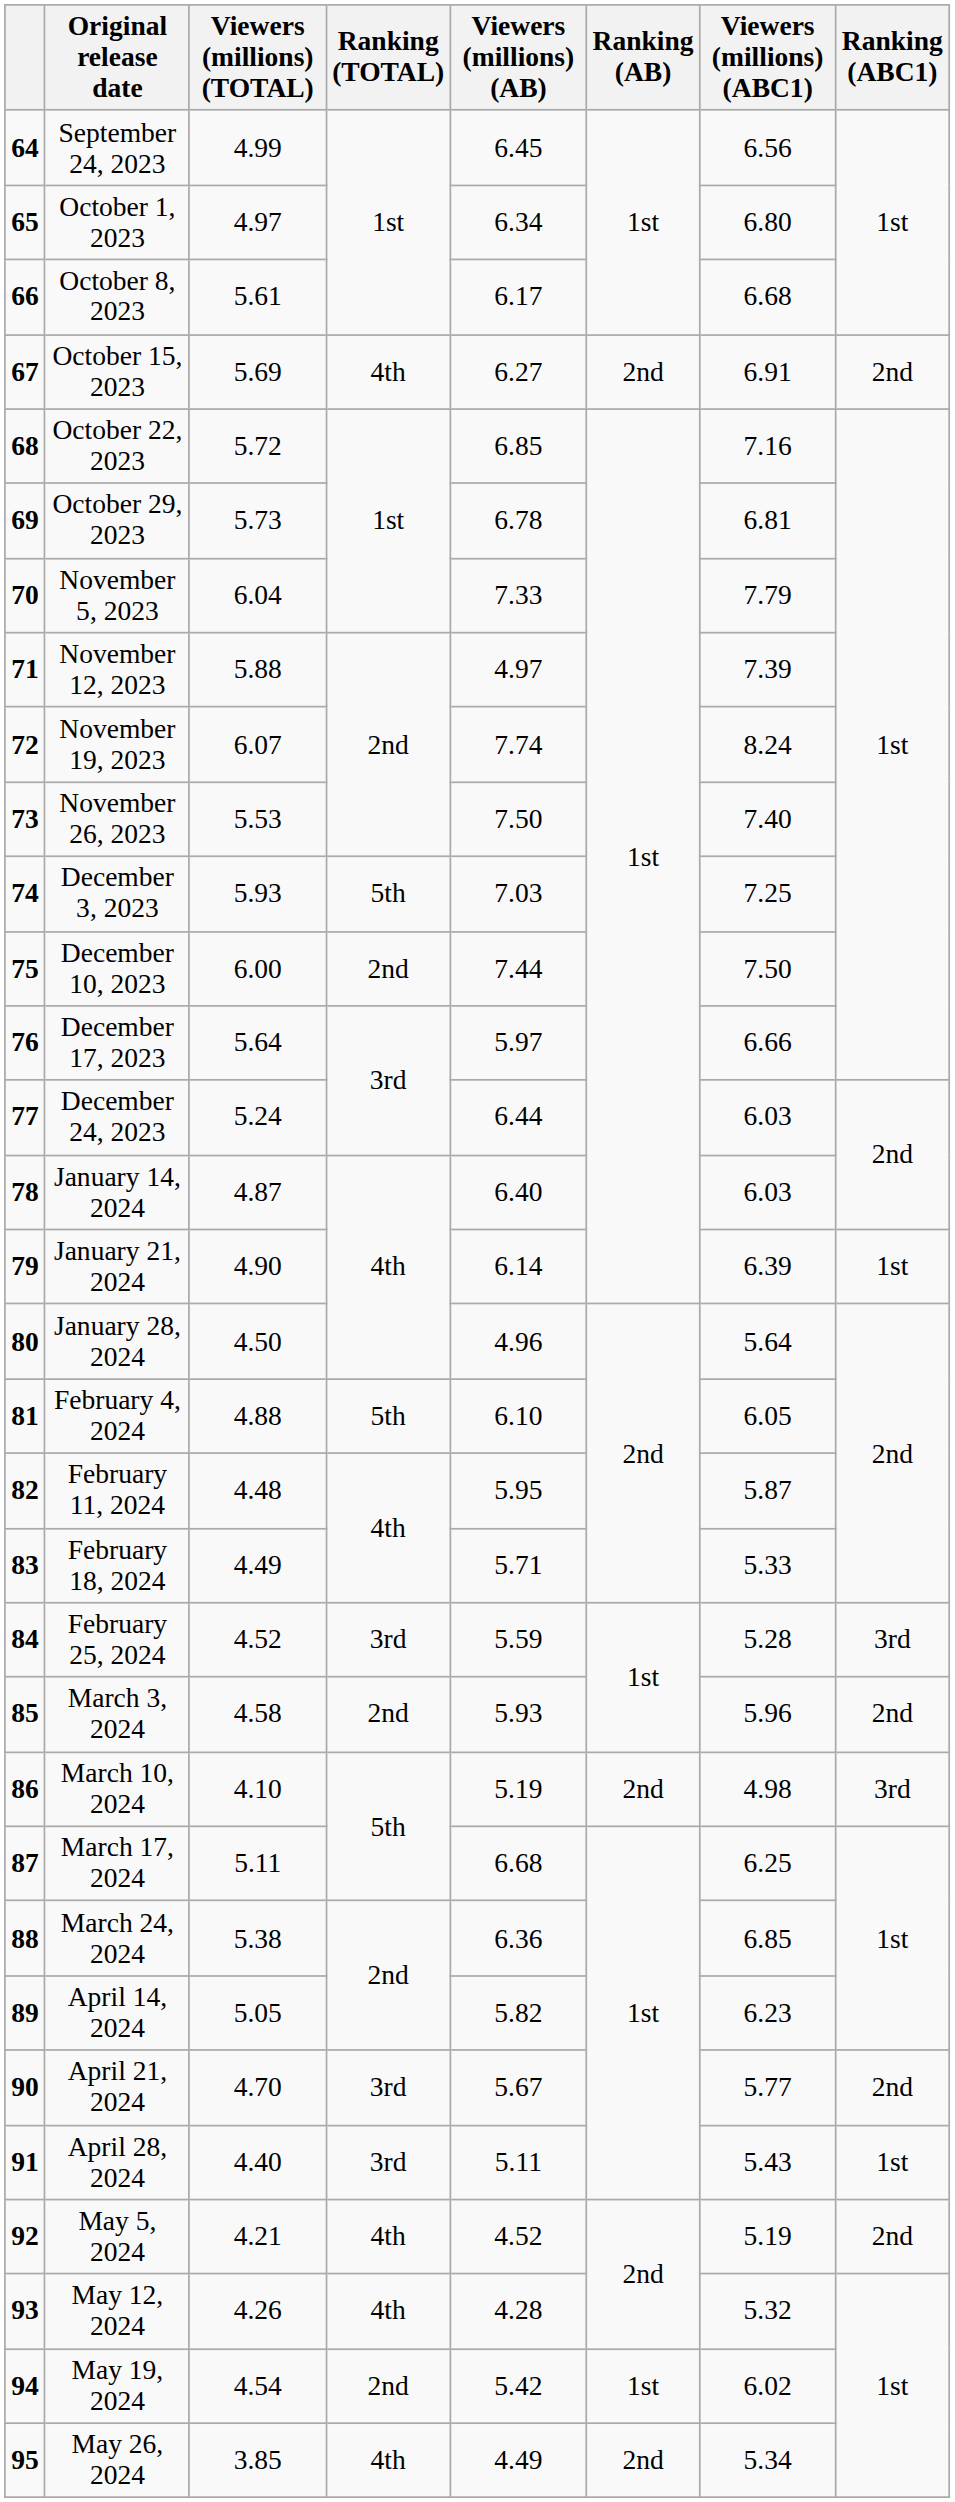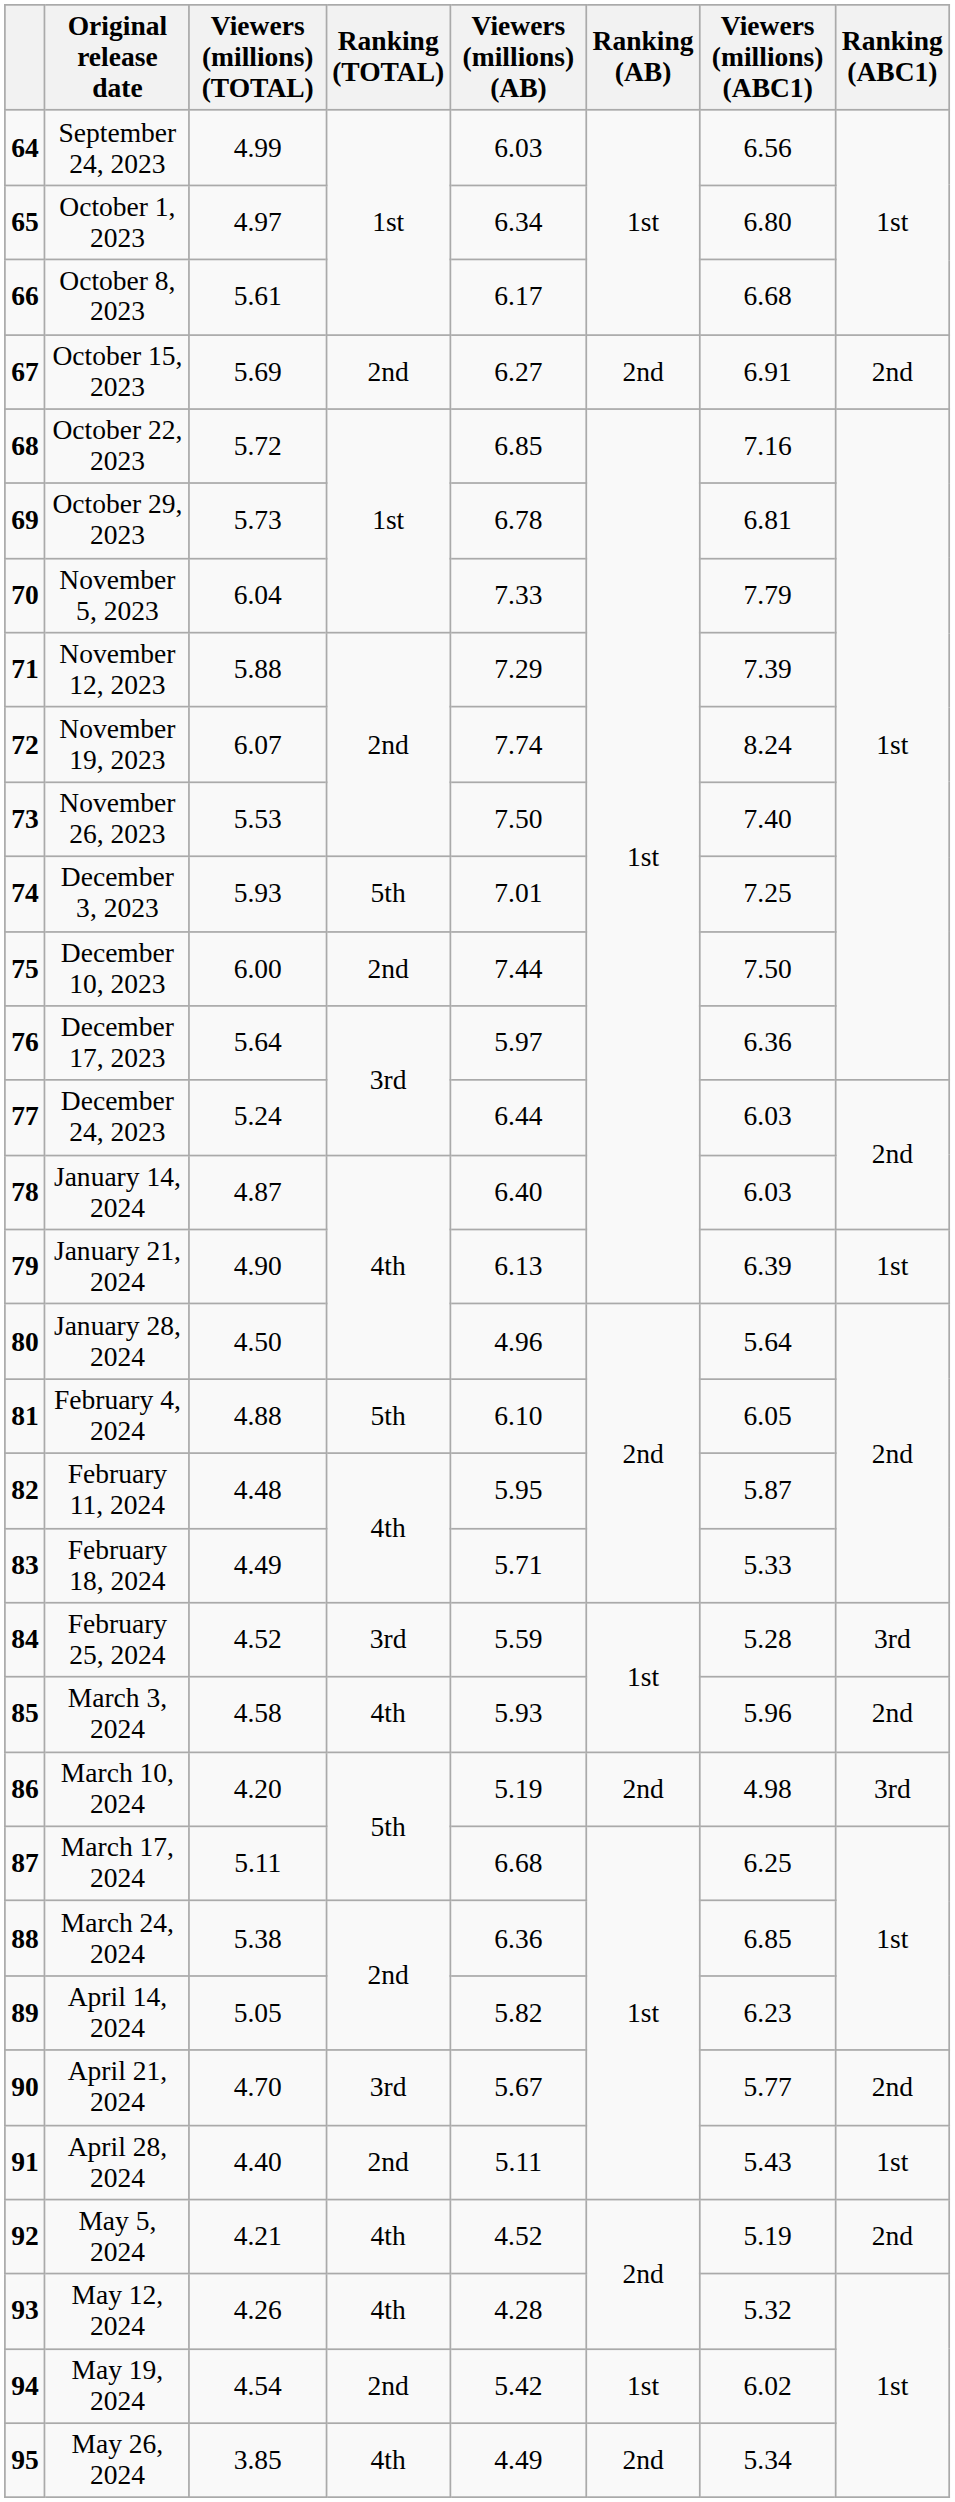September 24, 2023 | Viewers (millions) (AB): 6.45 -> 6.03
October 15, 2023 | Ranking (TOTAL): 4th -> 2nd
November 12, 2023 | Viewers (millions) (AB): 4.97 -> 7.29
December 3, 2023 | Viewers (millions) (AB): 7.03 -> 7.01
December 17, 2023 | Viewers (millions) (ABC1): 6.66 -> 6.36
January 21, 2024 | Viewers (millions) (AB): 6.14 -> 6.13
March 3, 2024 | Ranking (TOTAL): 2nd -> 4th
March 10, 2024 | Viewers (millions) (TOTAL): 4.10 -> 4.20
April 28, 2024 | Ranking (TOTAL): 3rd -> 2nd
